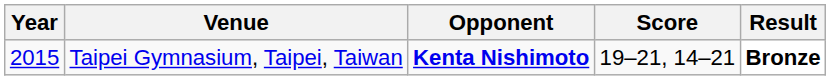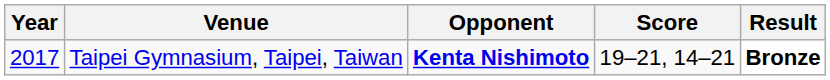Taipei Gymnasium, Taipei, Taiwan | Year: 2015 -> 2017
